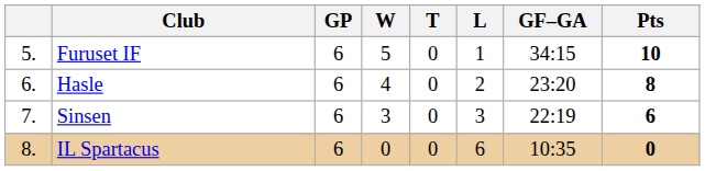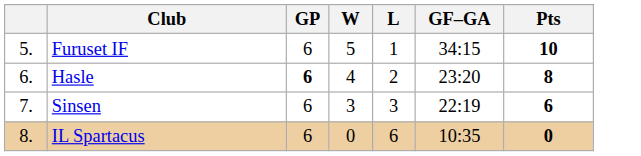- column: T | 0 | 0 | 0 | 0
Hasle | GP: normal -> bold
